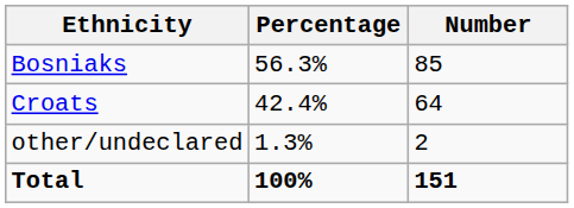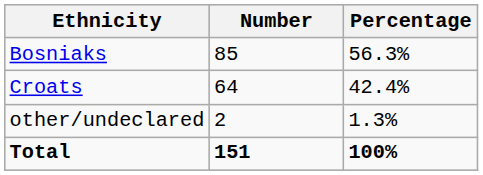columns swapped: Number <-> Percentage
